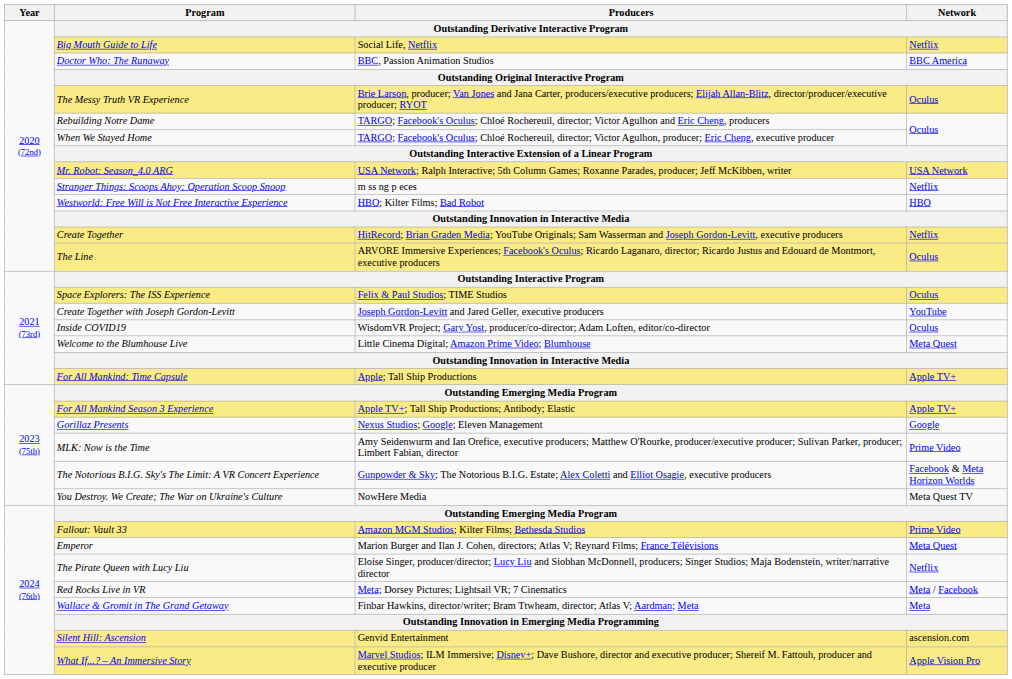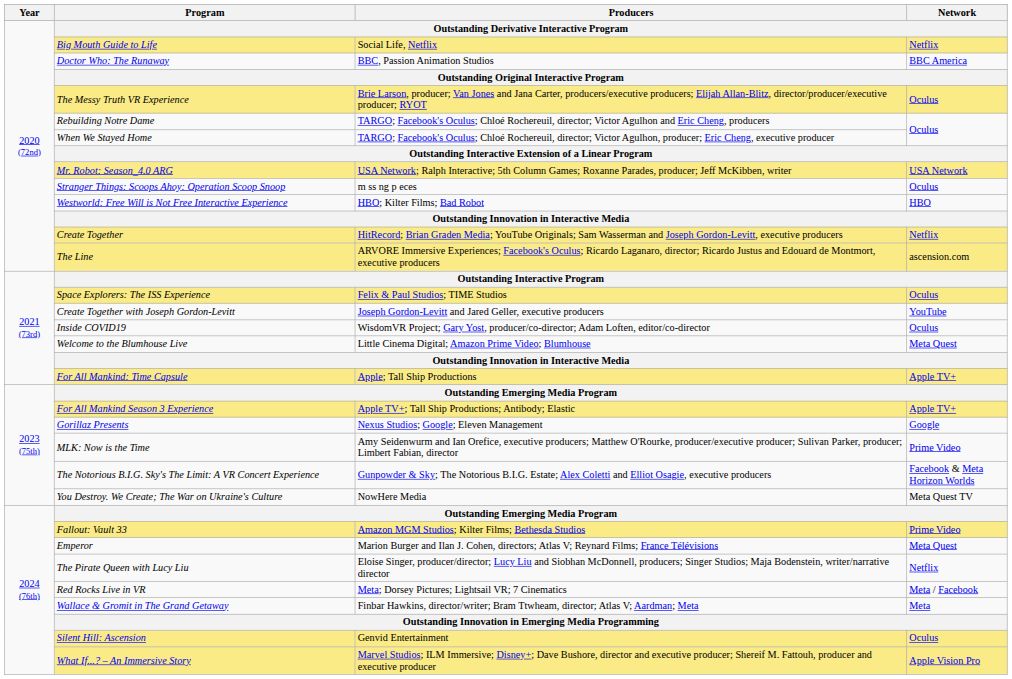Stranger Things: Scoops Ahoy: Operation Scoop Snoop | Network: Netflix -> Oculus
The Line | Network: Oculus -> ascension.com
Silent Hill: Ascension | Network: ascension.com -> Oculus
